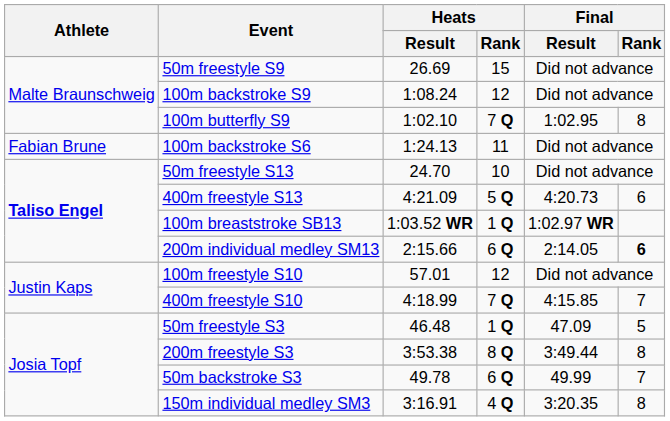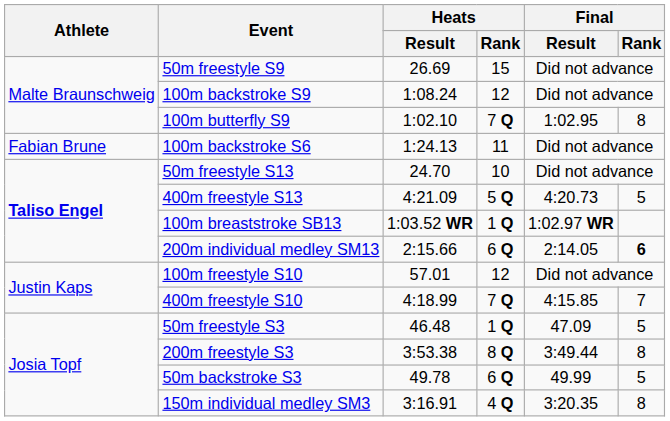400m freestyle S13 | Final / Rank: 6 -> 5
50m backstroke S3 | Final / Rank: 7 -> 5
